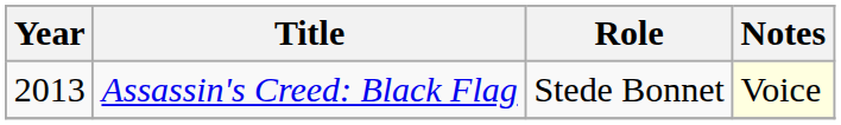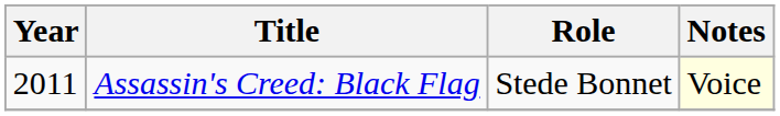Assassin's Creed: Black Flag | Year: 2013 -> 2011
